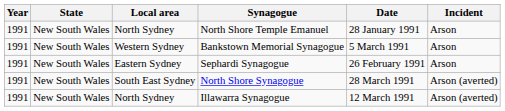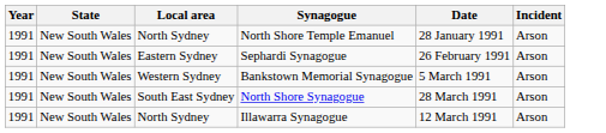rows swapped: Sephardi Synagogue <-> Bankstown Memorial Synagogue
North Shore Synagogue | Incident: Arson (averted) -> Arson
Illawarra Synagogue | Incident: Arson (averted) -> Arson
